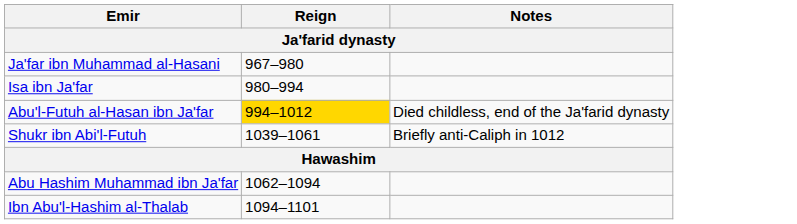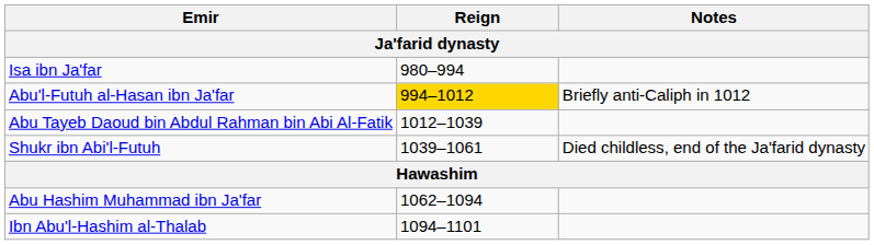- row: Ja'far ibn Muhammad al-Hasani | 967–980
Abu'l-Futuh al-Hasan ibn Ja'far | Notes: Died childless, end of the Ja'farid dynasty -> Briefly anti-Caliph in 1012
+ row: Abu Tayeb Daoud bin Abdul Rahman bin Abi Al-Fatik | 1012–1039
Shukr ibn Abi'l-Futuh | Notes: Briefly anti-Caliph in 1012 -> Died childless, end of the Ja'farid dynasty
